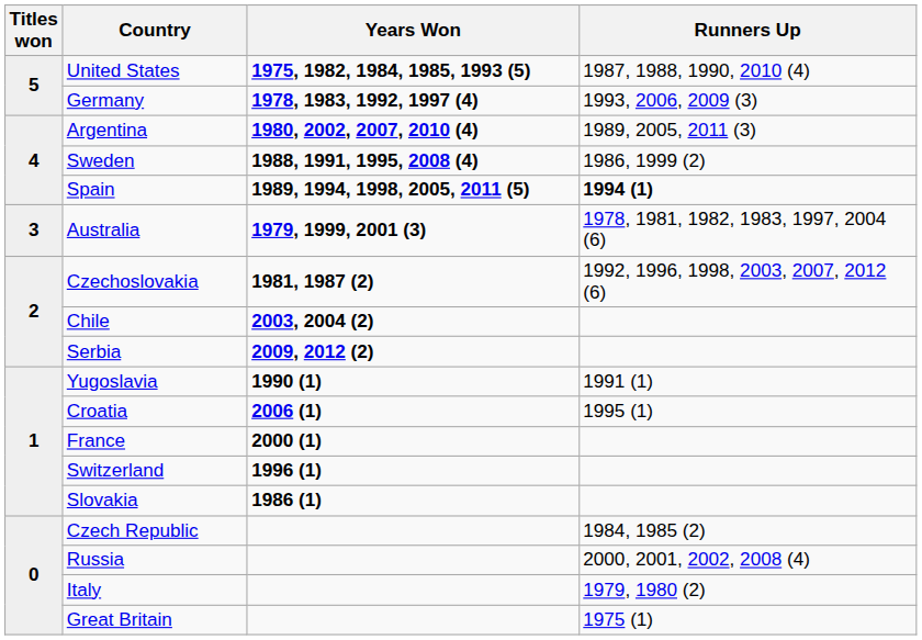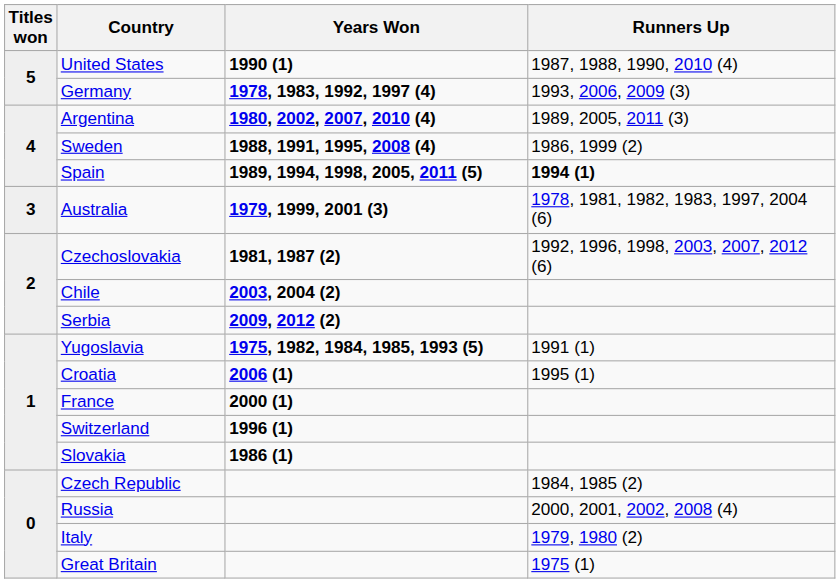United States | Years Won: 1975, 1982, 1984, 1985, 1993 (5) -> 1990 (1)
Yugoslavia | Years Won: 1990 (1) -> 1975, 1982, 1984, 1985, 1993 (5)
